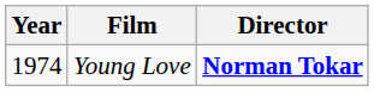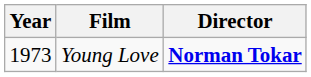Young Love | Year: 1974 -> 1973
